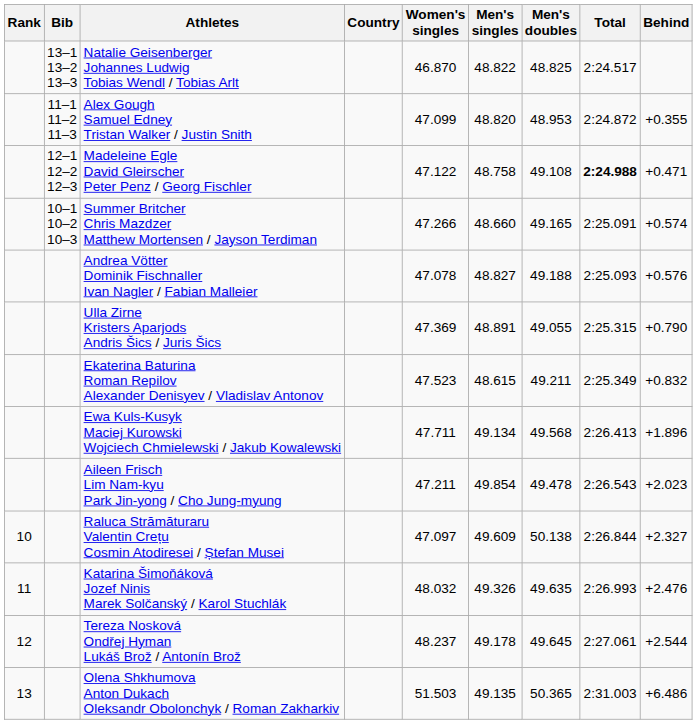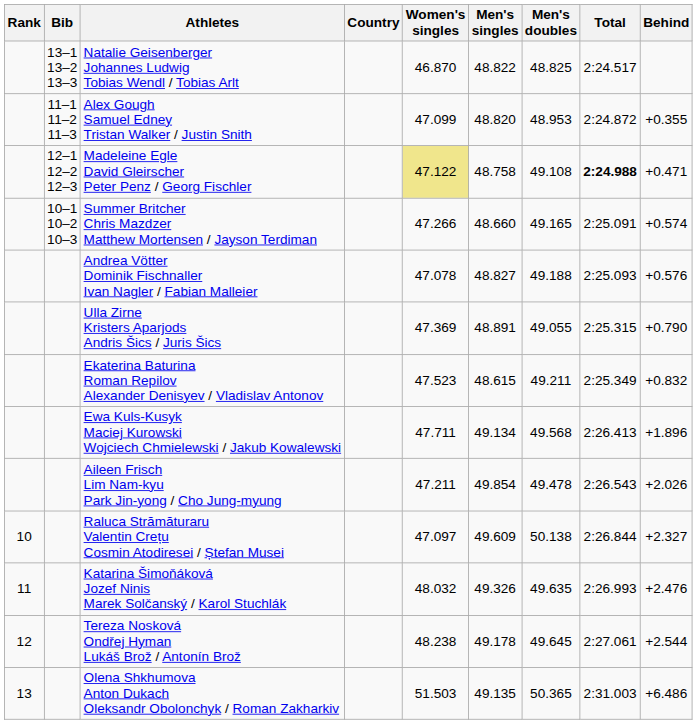Madeleine Egle David Gleirscher Peter Penz / Georg Fischler | Women's singles: no background -> khaki background
Aileen Frisch Lim Nam-kyu Park Jin-yong / Cho Jung-myung | Behind: +2.023 -> +2.026
Tereza Nosková Ondřej Hyman Lukáš Brož / Antonín Brož | Women's singles: 48.237 -> 48.238
